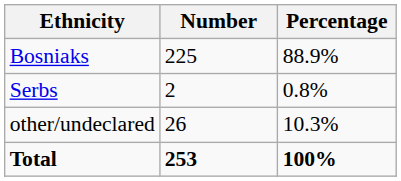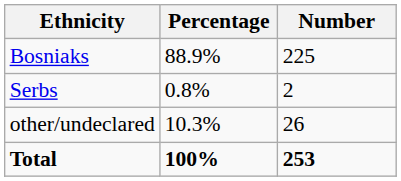columns swapped: Number <-> Percentage
